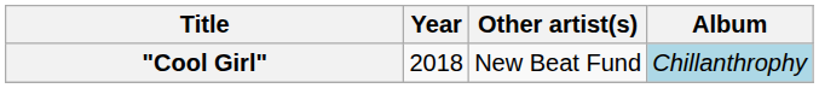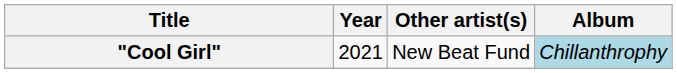"Cool Girl" | Year: 2018 -> 2021
